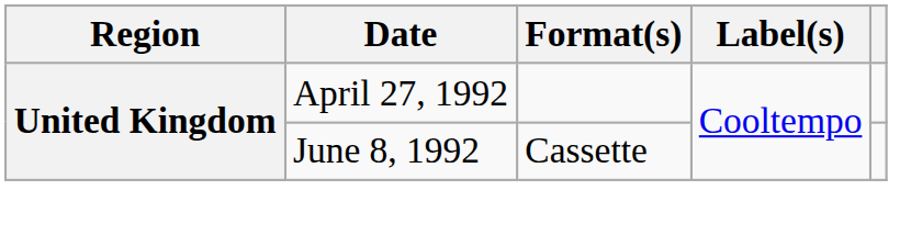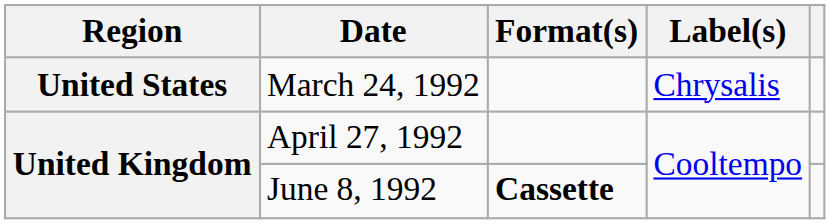+ row: United States | March 24, 1992 | Chrysalis
June 8, 1992 | Format(s): normal -> bold
